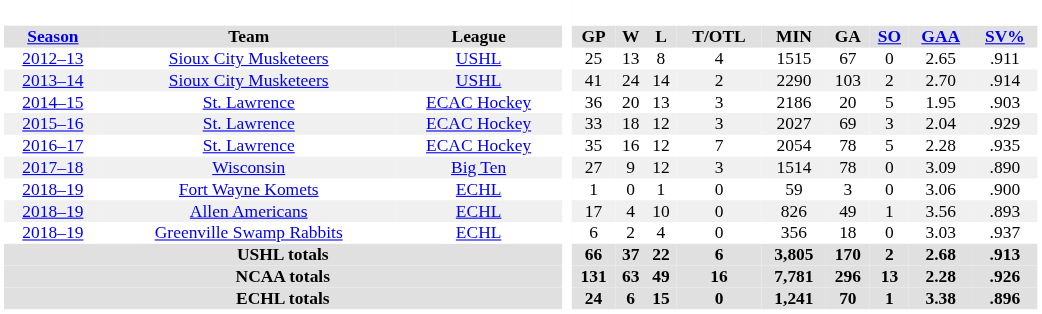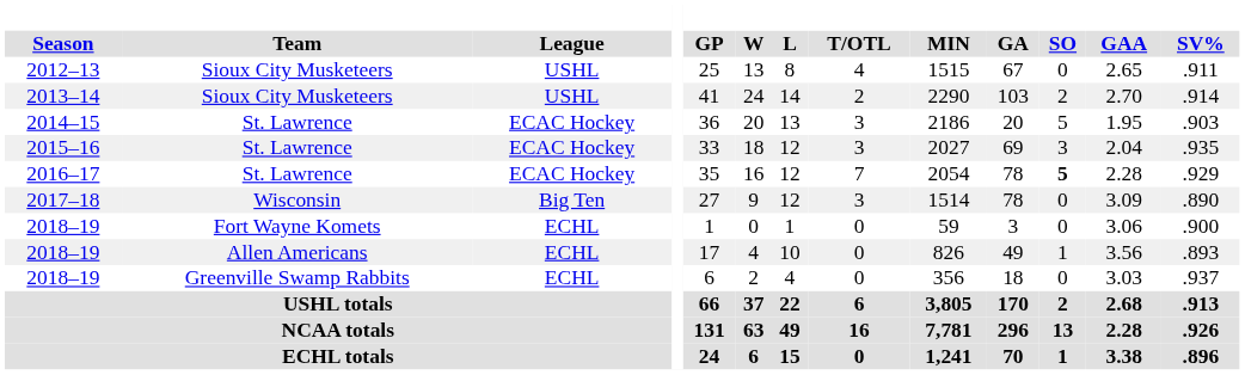2015–16 | SV%: .929 -> .935
2016–17 | SO: normal -> bold
2016–17 | SV%: .935 -> .929
